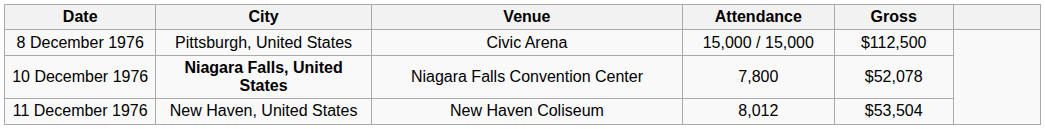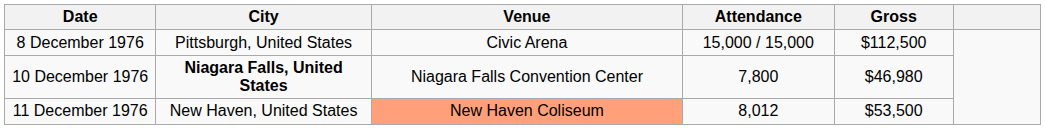10 December 1976 | Gross: $52,078 -> $46,980
11 December 1976 | Venue: no background -> lightsalmon background
11 December 1976 | Gross: $53,504 -> $53,500
